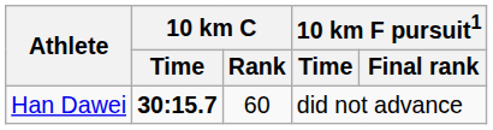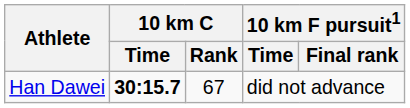Han Dawei | 10 km C / Rank: 60 -> 67
